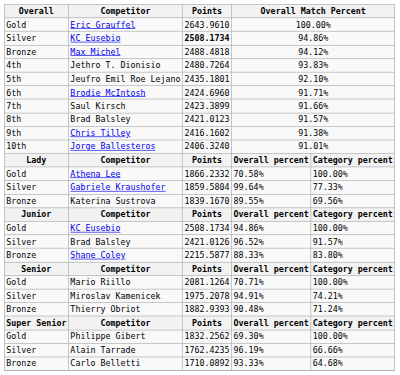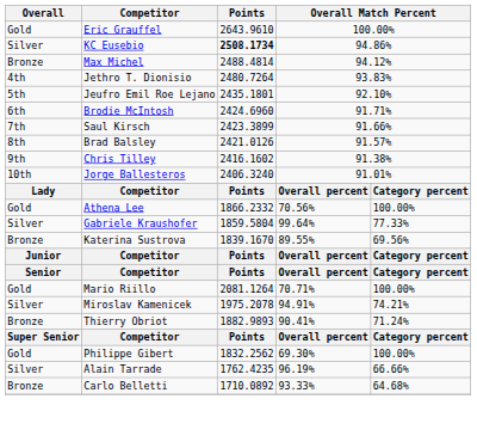Max Michel | Points: 2488.4818 -> 2488.4814
8th / Brad Balsley | Points: 2421.0123 -> 2421.0126
Athena Lee | column 4: 70.58% -> 70.56%
- row: Gold | KC Eusebio | 2508.1734 | 94.86% | 100.00%
- row: Silver | Brad Balsley | 2421.0126 | 96.52% | 91.57%
- row: Bronze | Shane Coley | 2215.5877 | 88.33% | 83.80%
Thierry Obriot | Points: 1882.9393 -> 1882.9893
Thierry Obriot | column 4: 90.48% -> 90.41%
